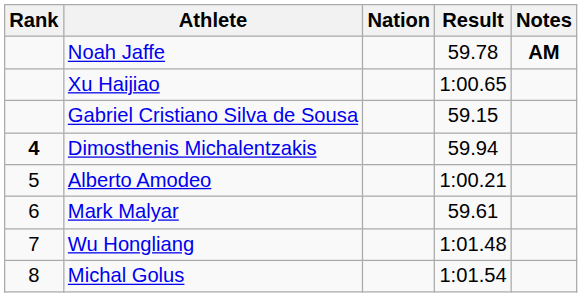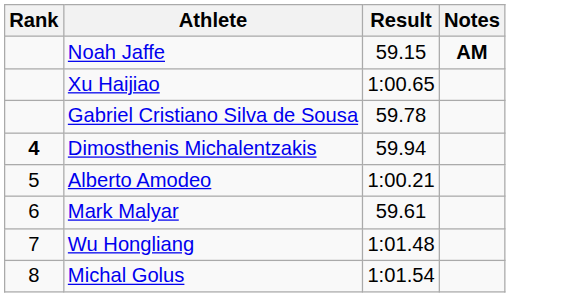- column: Nation
Noah Jaffe | Result: 59.78 -> 59.15
Gabriel Cristiano Silva de Sousa | Result: 59.15 -> 59.78
